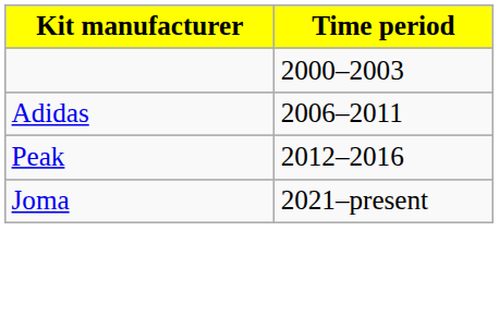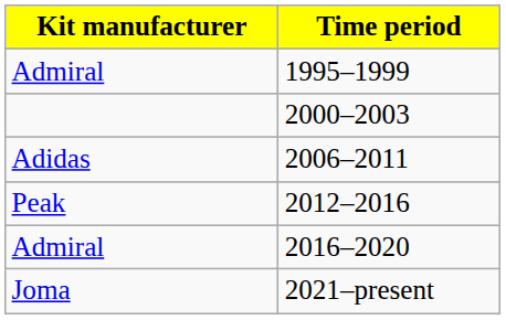+ row: Admiral | 1995–1999
+ row: Admiral | 2016–2020
